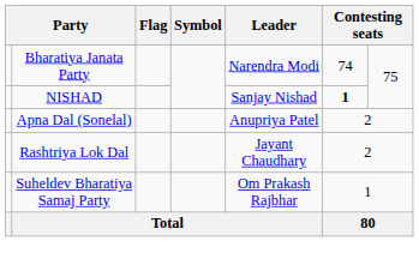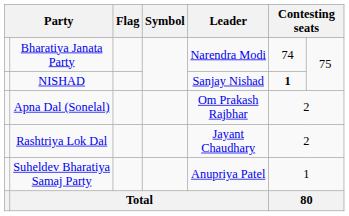Apna Dal (Sonelal) | Leader: Anupriya Patel -> Om Prakash Rajbhar
Suheldev Bharatiya Samaj Party | Leader: Om Prakash Rajbhar -> Anupriya Patel
